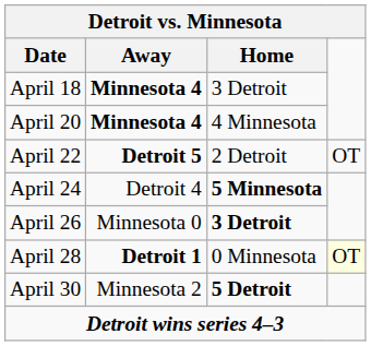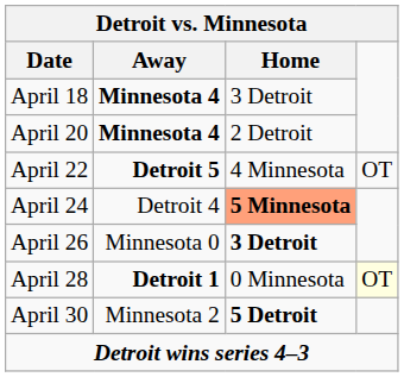April 20 | Home: 4 Minnesota -> 2 Detroit
April 22 | Home: 2 Detroit -> 4 Minnesota
April 24 | Home: no background -> lightsalmon background
